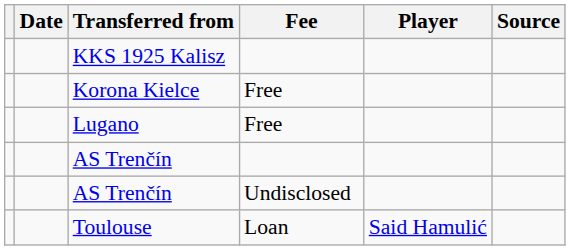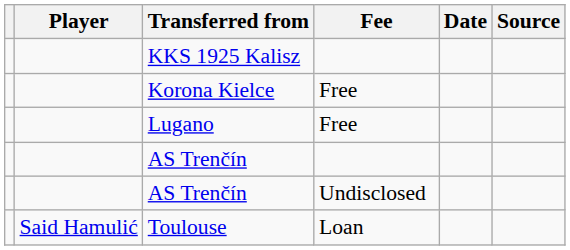columns swapped: Player <-> Date
